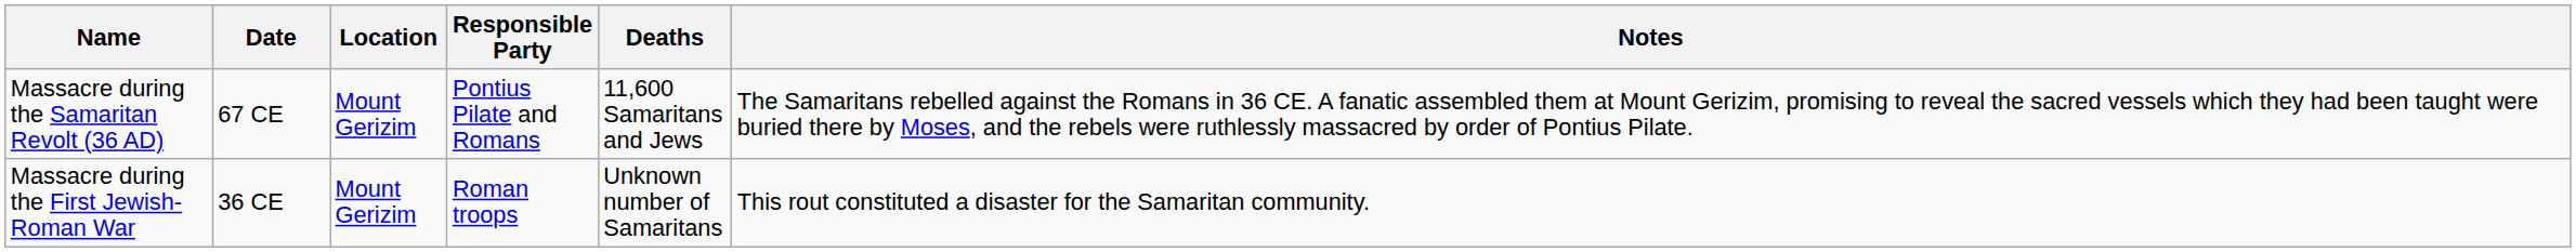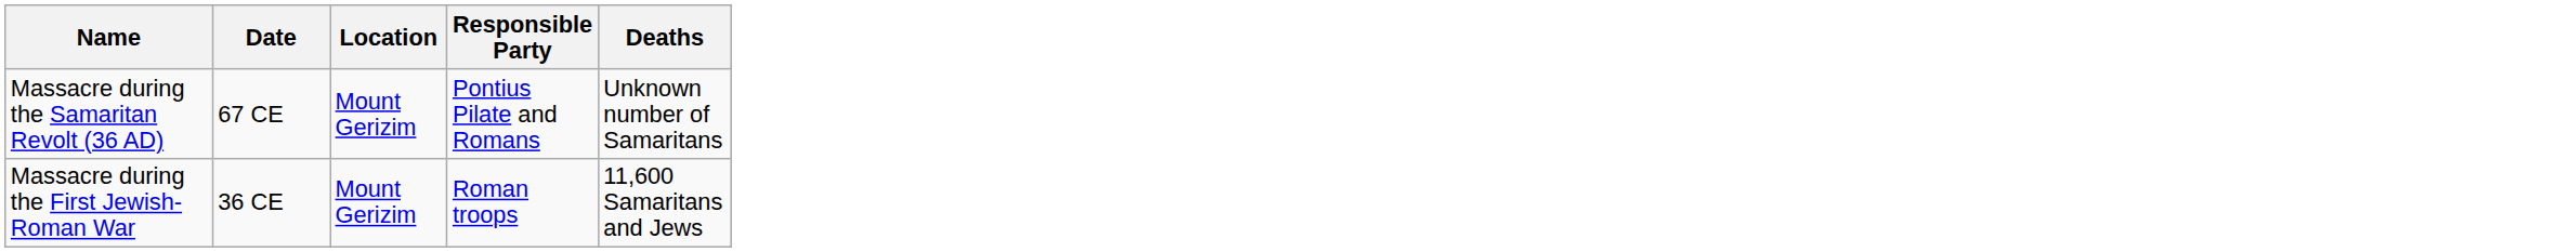- column: Notes | The Samaritans rebelled against the Romans in 36 CE. A fanatic assembled them at Mount Gerizim, promising to reveal the sacred vessels which they had been taught were buried there by Moses, and the rebels were ruthlessly massacred by order of Pontius Pilate. | This rout constituted a disaster for the Samaritan community.
Massacre during the Samaritan Revolt (36 AD) | Deaths: 11,600 Samaritans and Jews -> Unknown number of Samaritans
Massacre during the First Jewish-Roman War | Deaths: Unknown number of Samaritans -> 11,600 Samaritans and Jews
